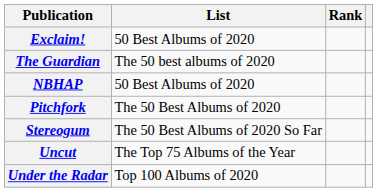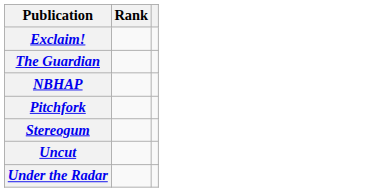- column: List | 50 Best Albums of 2020 | The 50 best albums of 2020 | 50 Best Albums of 2020 | The 50 Best Albums of 2020 | The 50 Best Albums of 2020 So Far | The Top 75 Albums of the Year | Top 100 Albums of 2020
